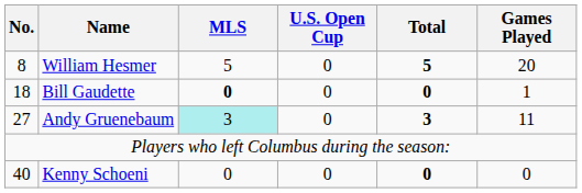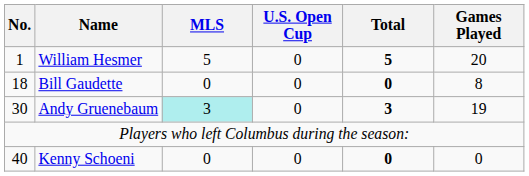William Hesmer | No.: 8 -> 1
Bill Gaudette | MLS: bold -> normal
Bill Gaudette | Games Played: 1 -> 8
Andy Gruenebaum | No.: 27 -> 30
Andy Gruenebaum | Games Played: 11 -> 19
